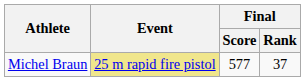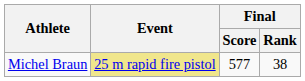Michel Braun | Final / Rank: 37 -> 38
